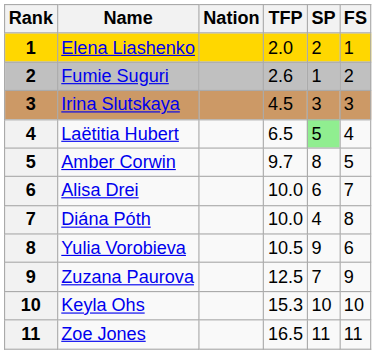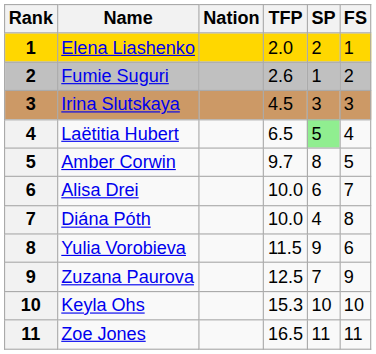Yulia Vorobieva | TFP: 10.5 -> 11.5
